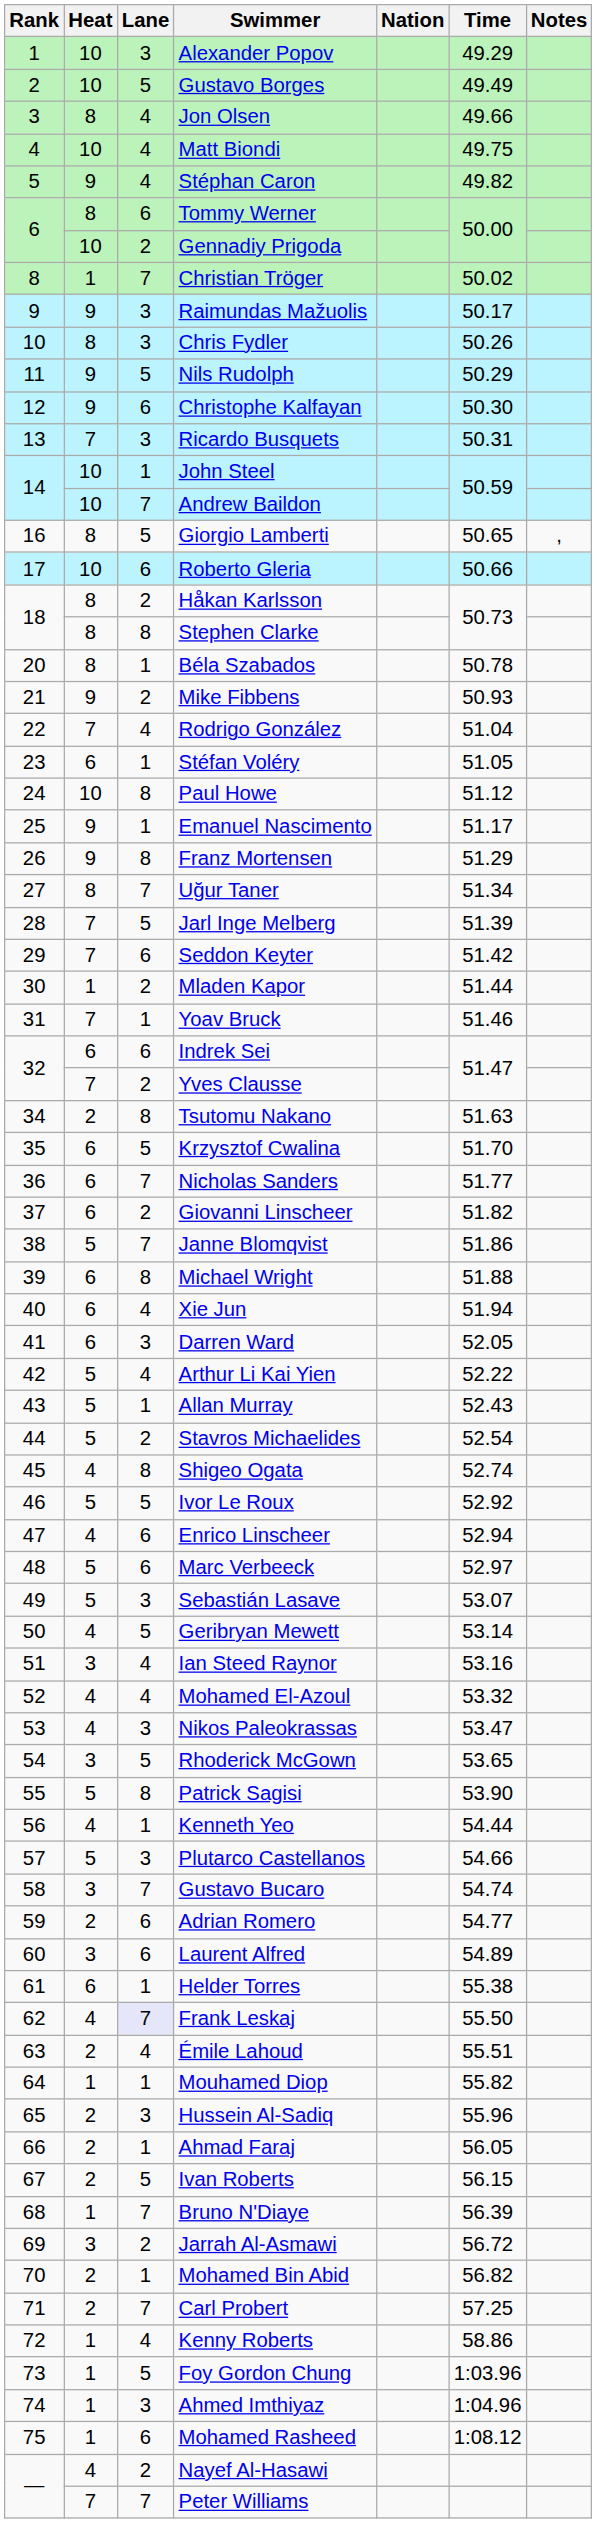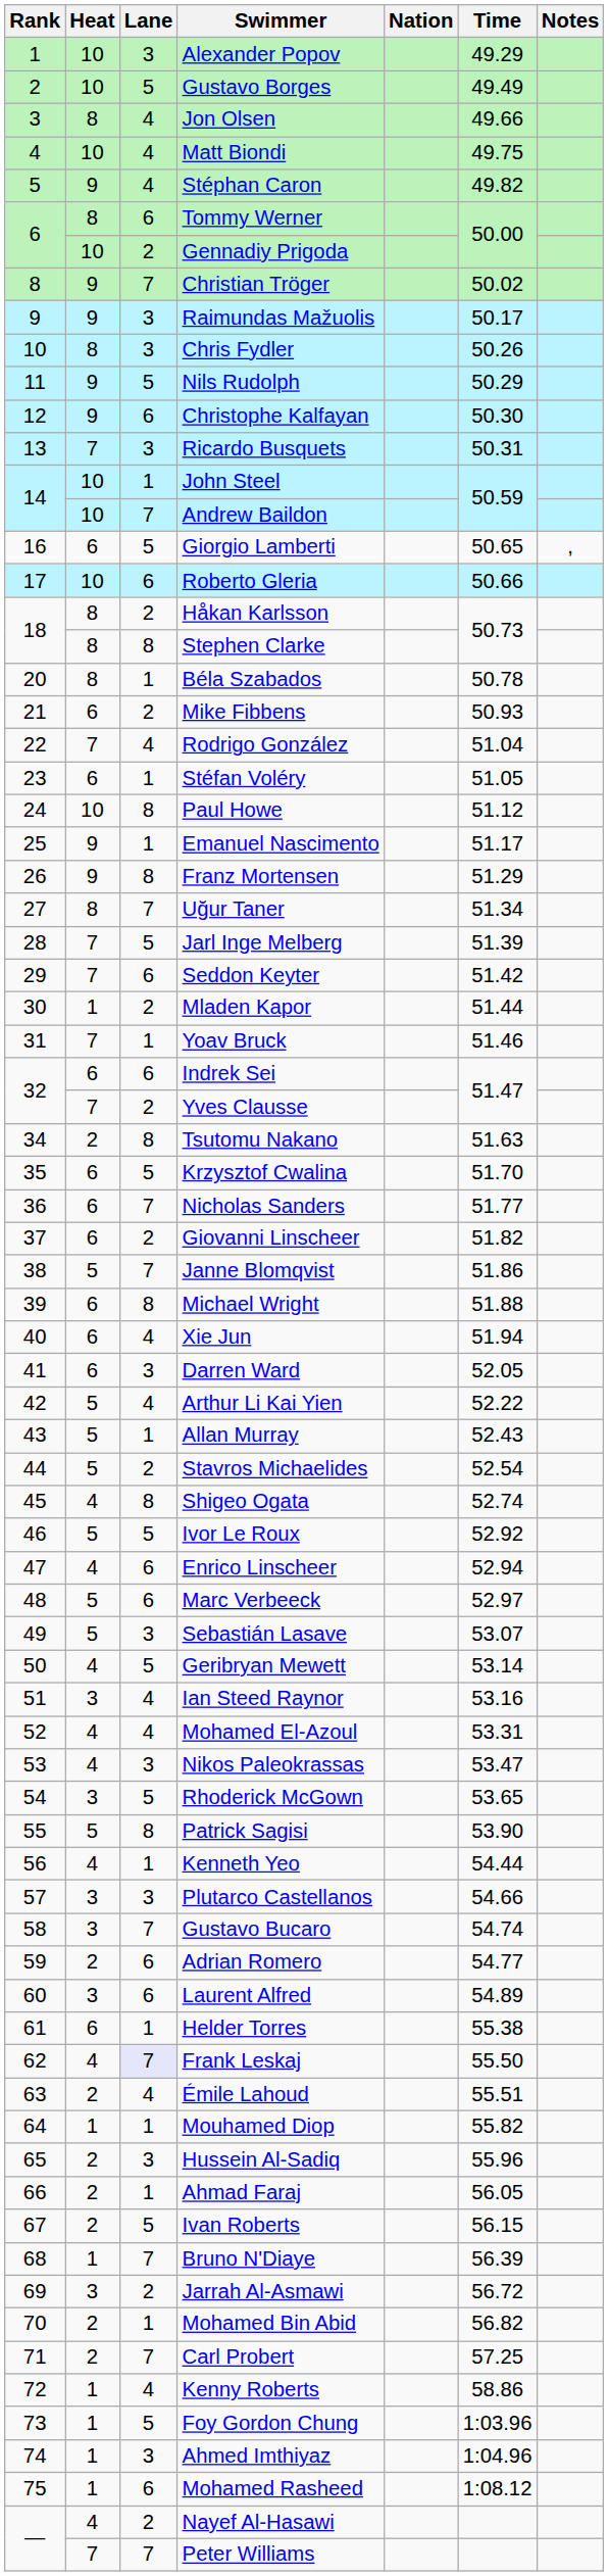Christian Tröger | Heat: 1 -> 9
Giorgio Lamberti | Heat: 8 -> 6
Mike Fibbens | Heat: 9 -> 6
Mohamed El-Azoul | Time: 53.32 -> 53.31
Plutarco Castellanos | Heat: 5 -> 3
